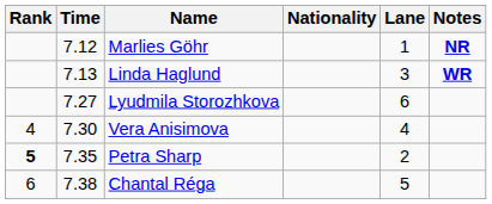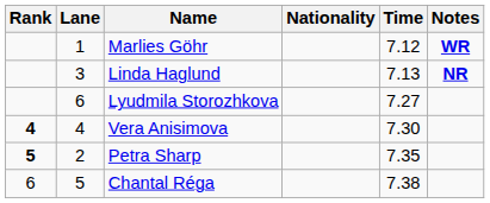columns swapped: Lane <-> Time
Marlies Göhr | Notes: NR -> WR
Linda Haglund | Notes: WR -> NR
Vera Anisimova | Rank: normal -> bold
